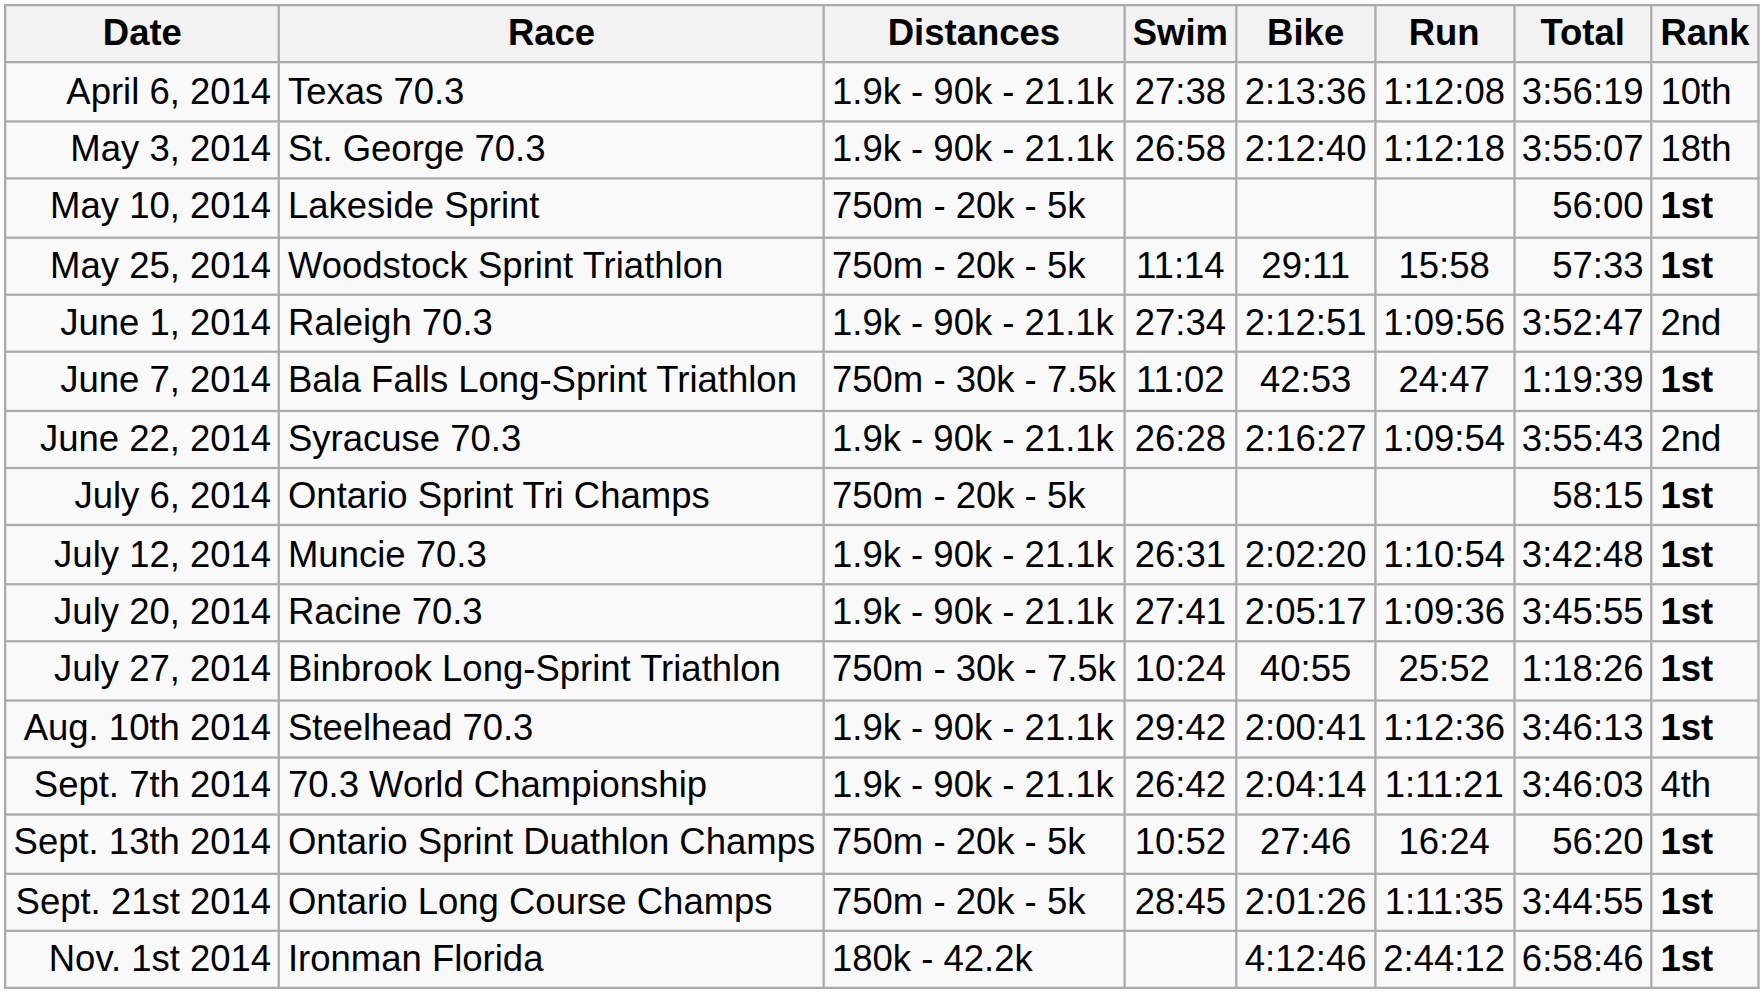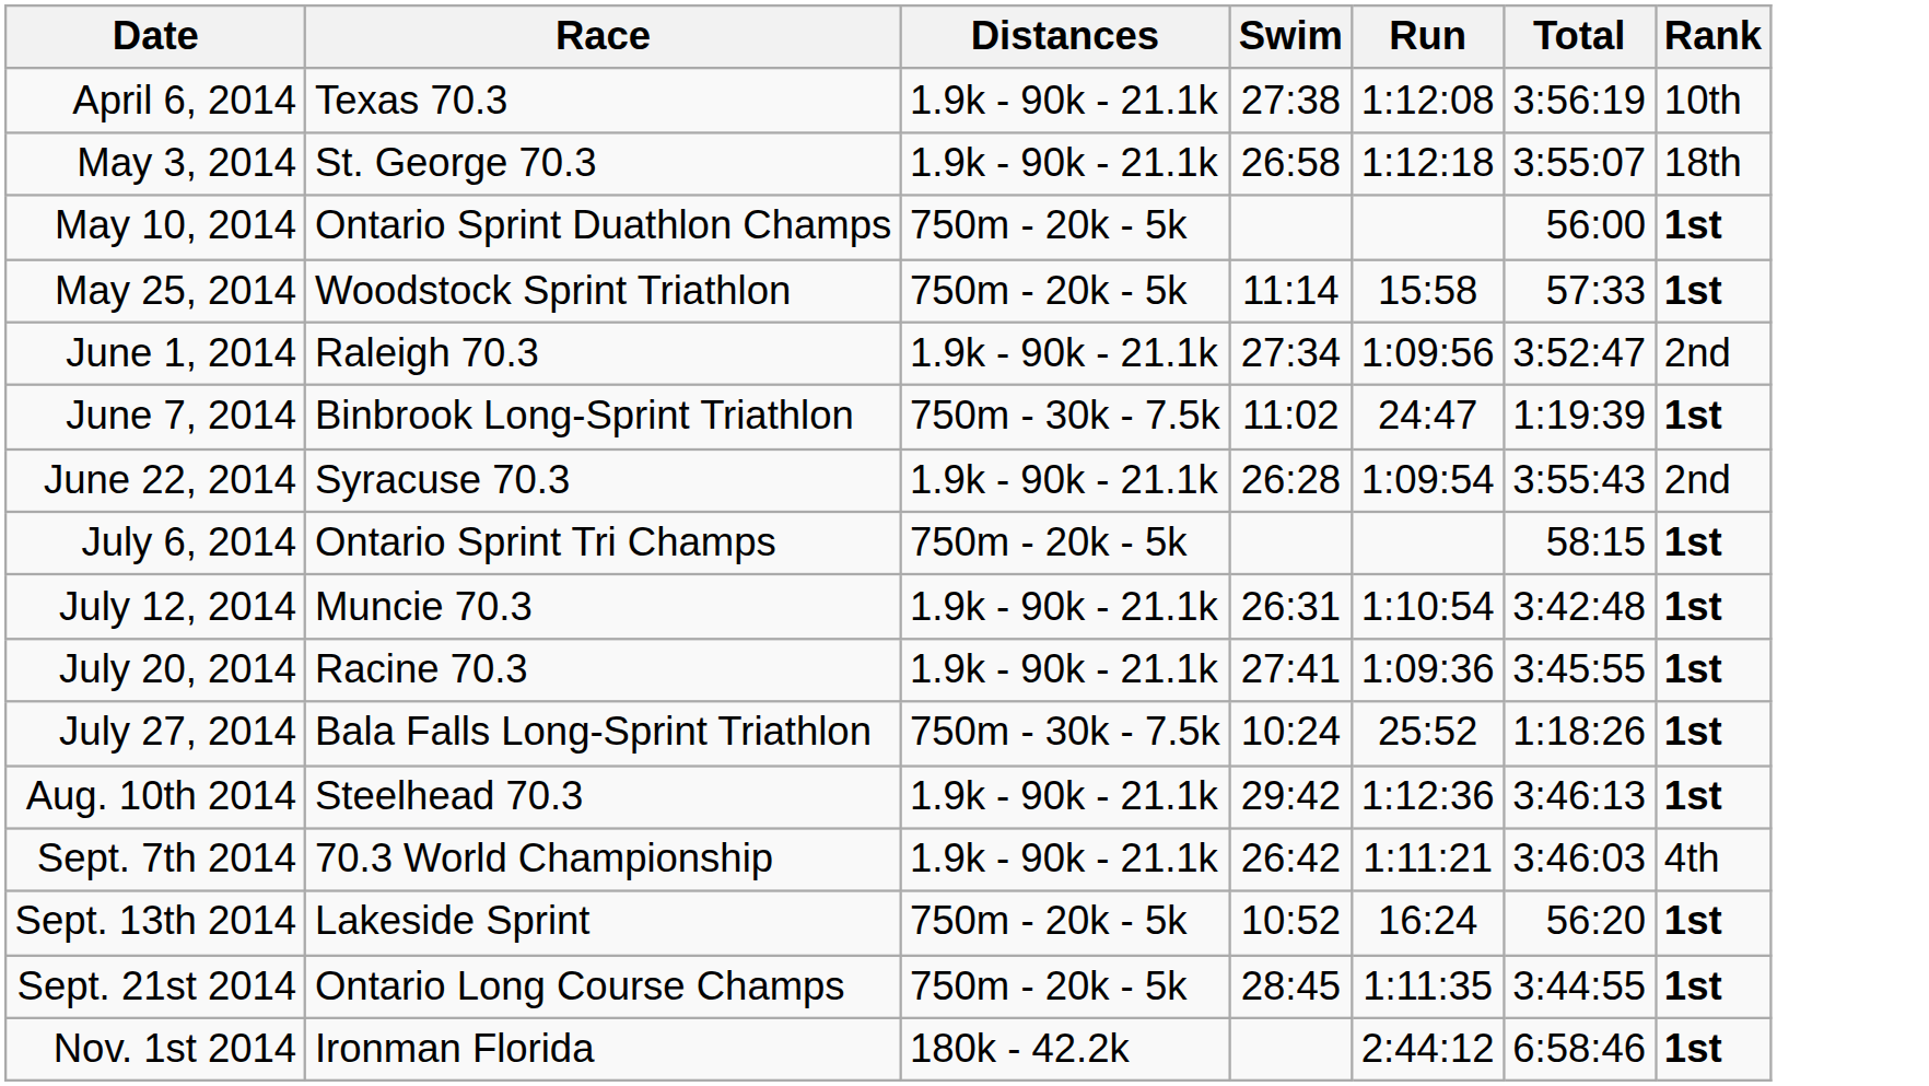- column: Bike | 2:13:36 | 2:12:40 | 29:11 | 2:12:51 | 42:53 | 2:16:27 | 2:02:20 | 2:05:17 | 40:55 | 2:00:41 | 2:04:14 | 27:46 | 2:01:26 | 4:12:46
May 10, 2014 | Race: Lakeside Sprint -> Ontario Sprint Duathlon Champs
June 7, 2014 | Race: Bala Falls Long-Sprint Triathlon -> Binbrook Long-Sprint Triathlon
July 27, 2014 | Race: Binbrook Long-Sprint Triathlon -> Bala Falls Long-Sprint Triathlon
Sept. 13th 2014 | Race: Ontario Sprint Duathlon Champs -> Lakeside Sprint
